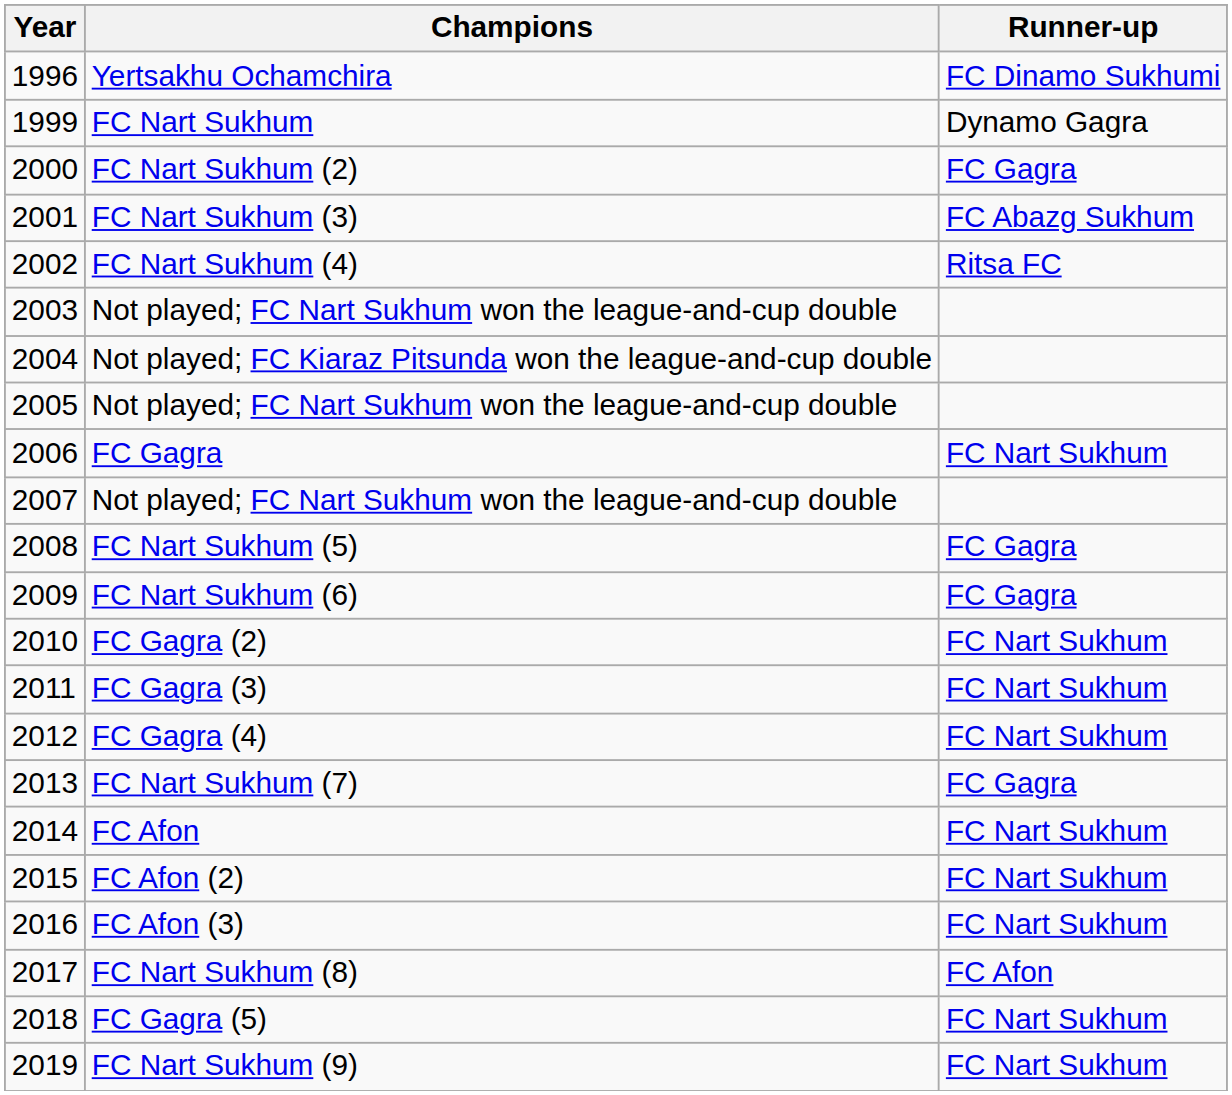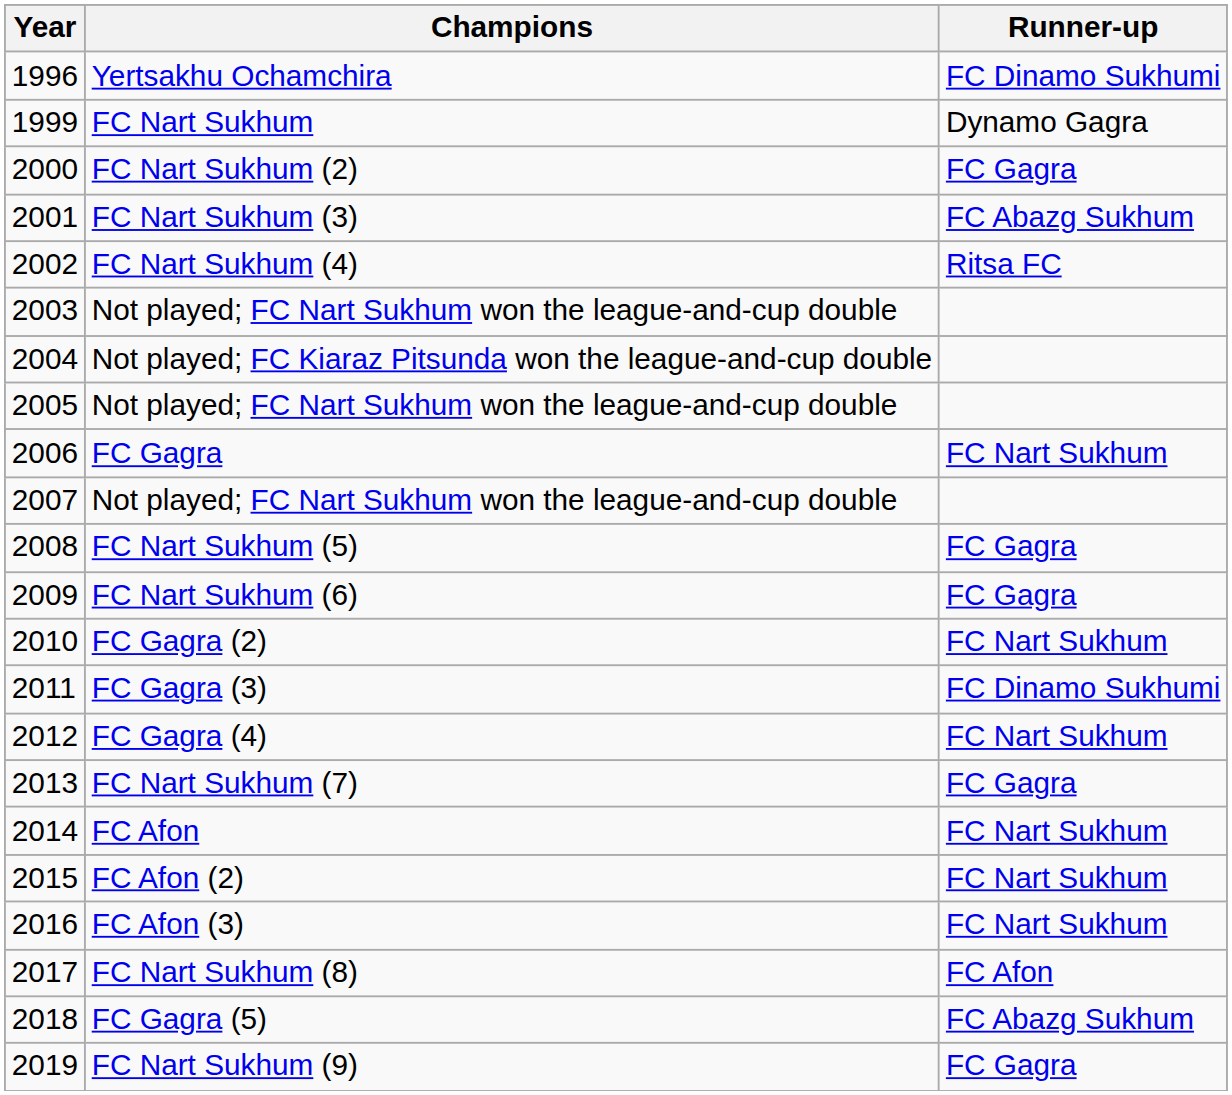FC Gagra (3) | Runner-up: FC Nart Sukhum -> FC Dinamo Sukhumi
FC Gagra (5) | Runner-up: FC Nart Sukhum -> FC Abazg Sukhum
FC Nart Sukhum (9) | Runner-up: FC Nart Sukhum -> FC Gagra
